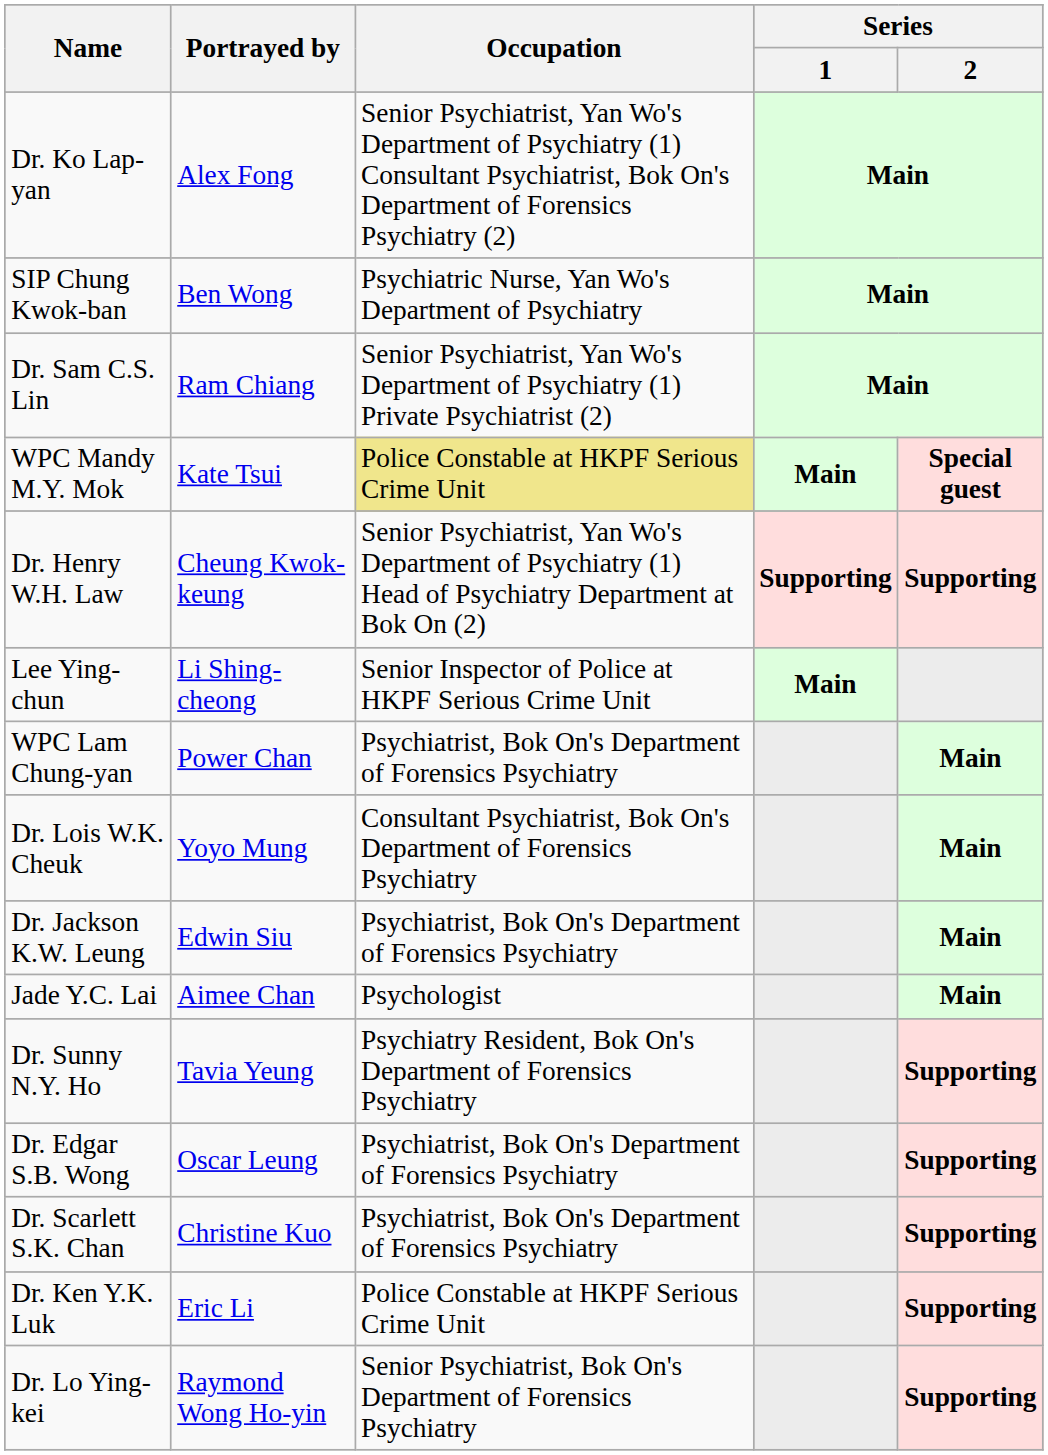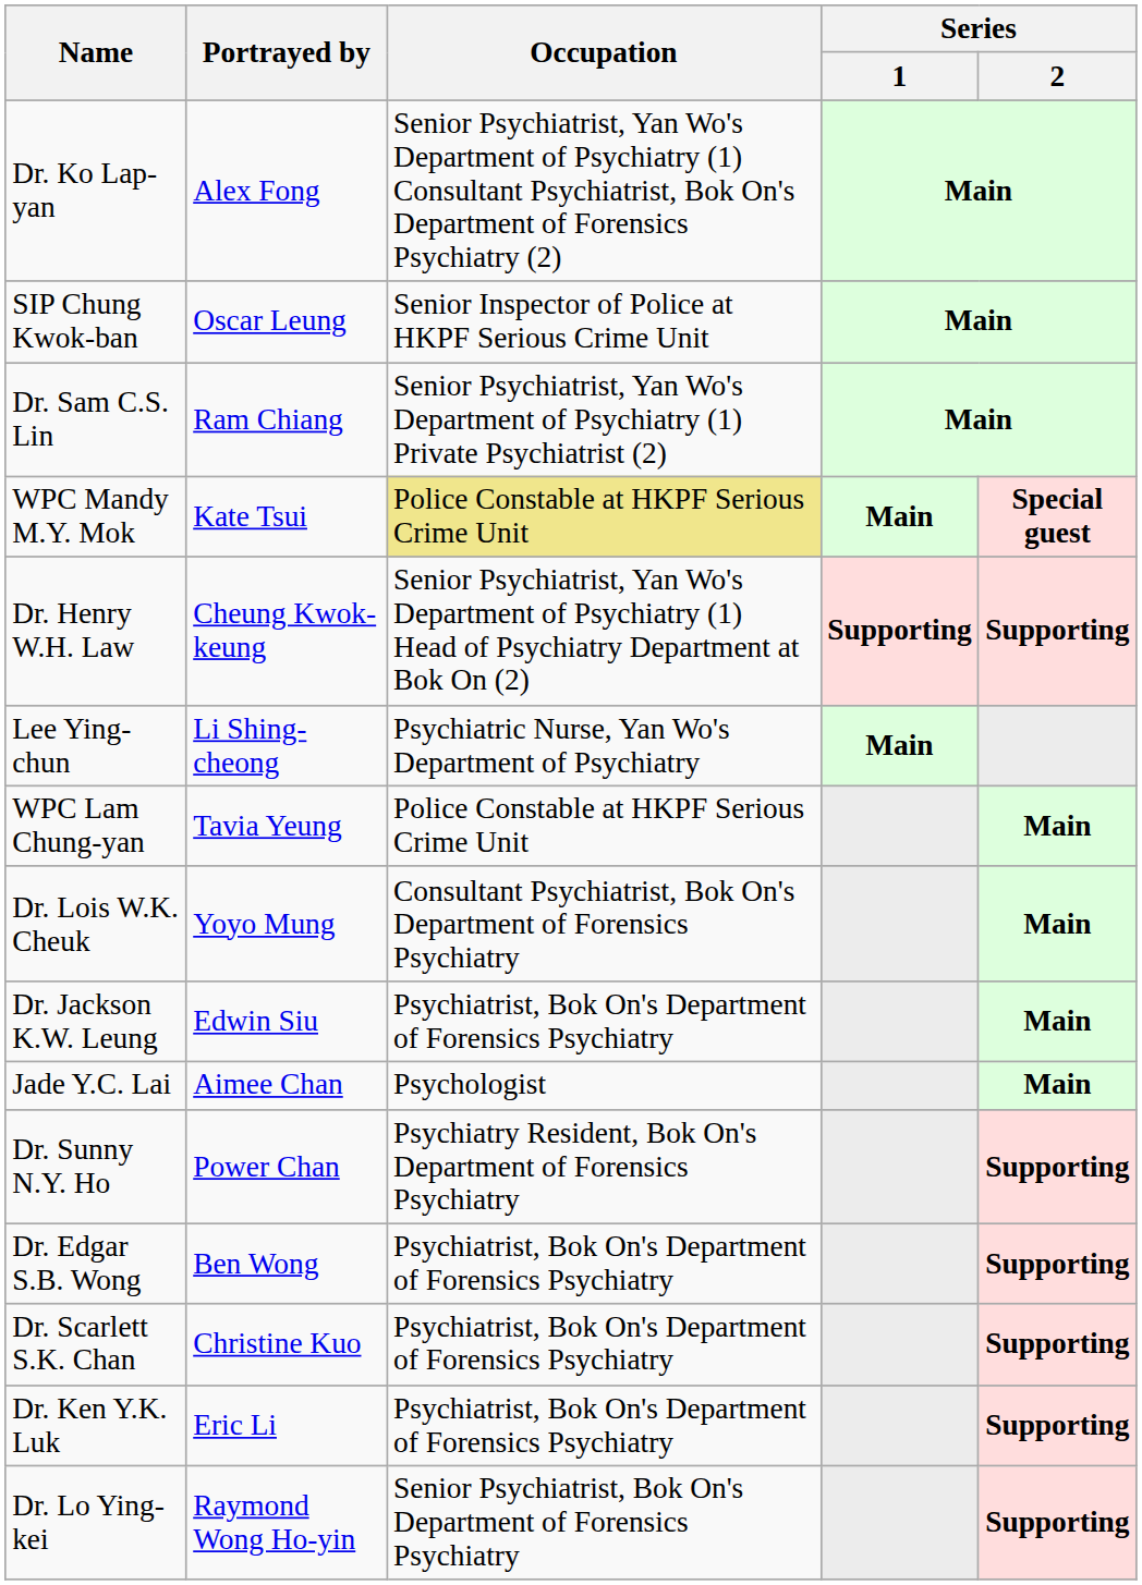SIP Chung Kwok-ban | Portrayed by: Ben Wong -> Oscar Leung
SIP Chung Kwok-ban | Occupation: Psychiatric Nurse, Yan Wo's Department of Psychiatry -> Senior Inspector of Police at HKPF Serious Crime Unit
Lee Ying-chun | Occupation: Senior Inspector of Police at HKPF Serious Crime Unit -> Psychiatric Nurse, Yan Wo's Department of Psychiatry
WPC Lam Chung-yan | Portrayed by: Power Chan -> Tavia Yeung
WPC Lam Chung-yan | Occupation: Psychiatrist, Bok On's Department of Forensics Psychiatry -> Police Constable at HKPF Serious Crime Unit
Dr. Sunny N.Y. Ho | Portrayed by: Tavia Yeung -> Power Chan
Dr. Edgar S.B. Wong | Portrayed by: Oscar Leung -> Ben Wong
Dr. Ken Y.K. Luk | Occupation: Police Constable at HKPF Serious Crime Unit -> Psychiatrist, Bok On's Department of Forensics Psychiatry
